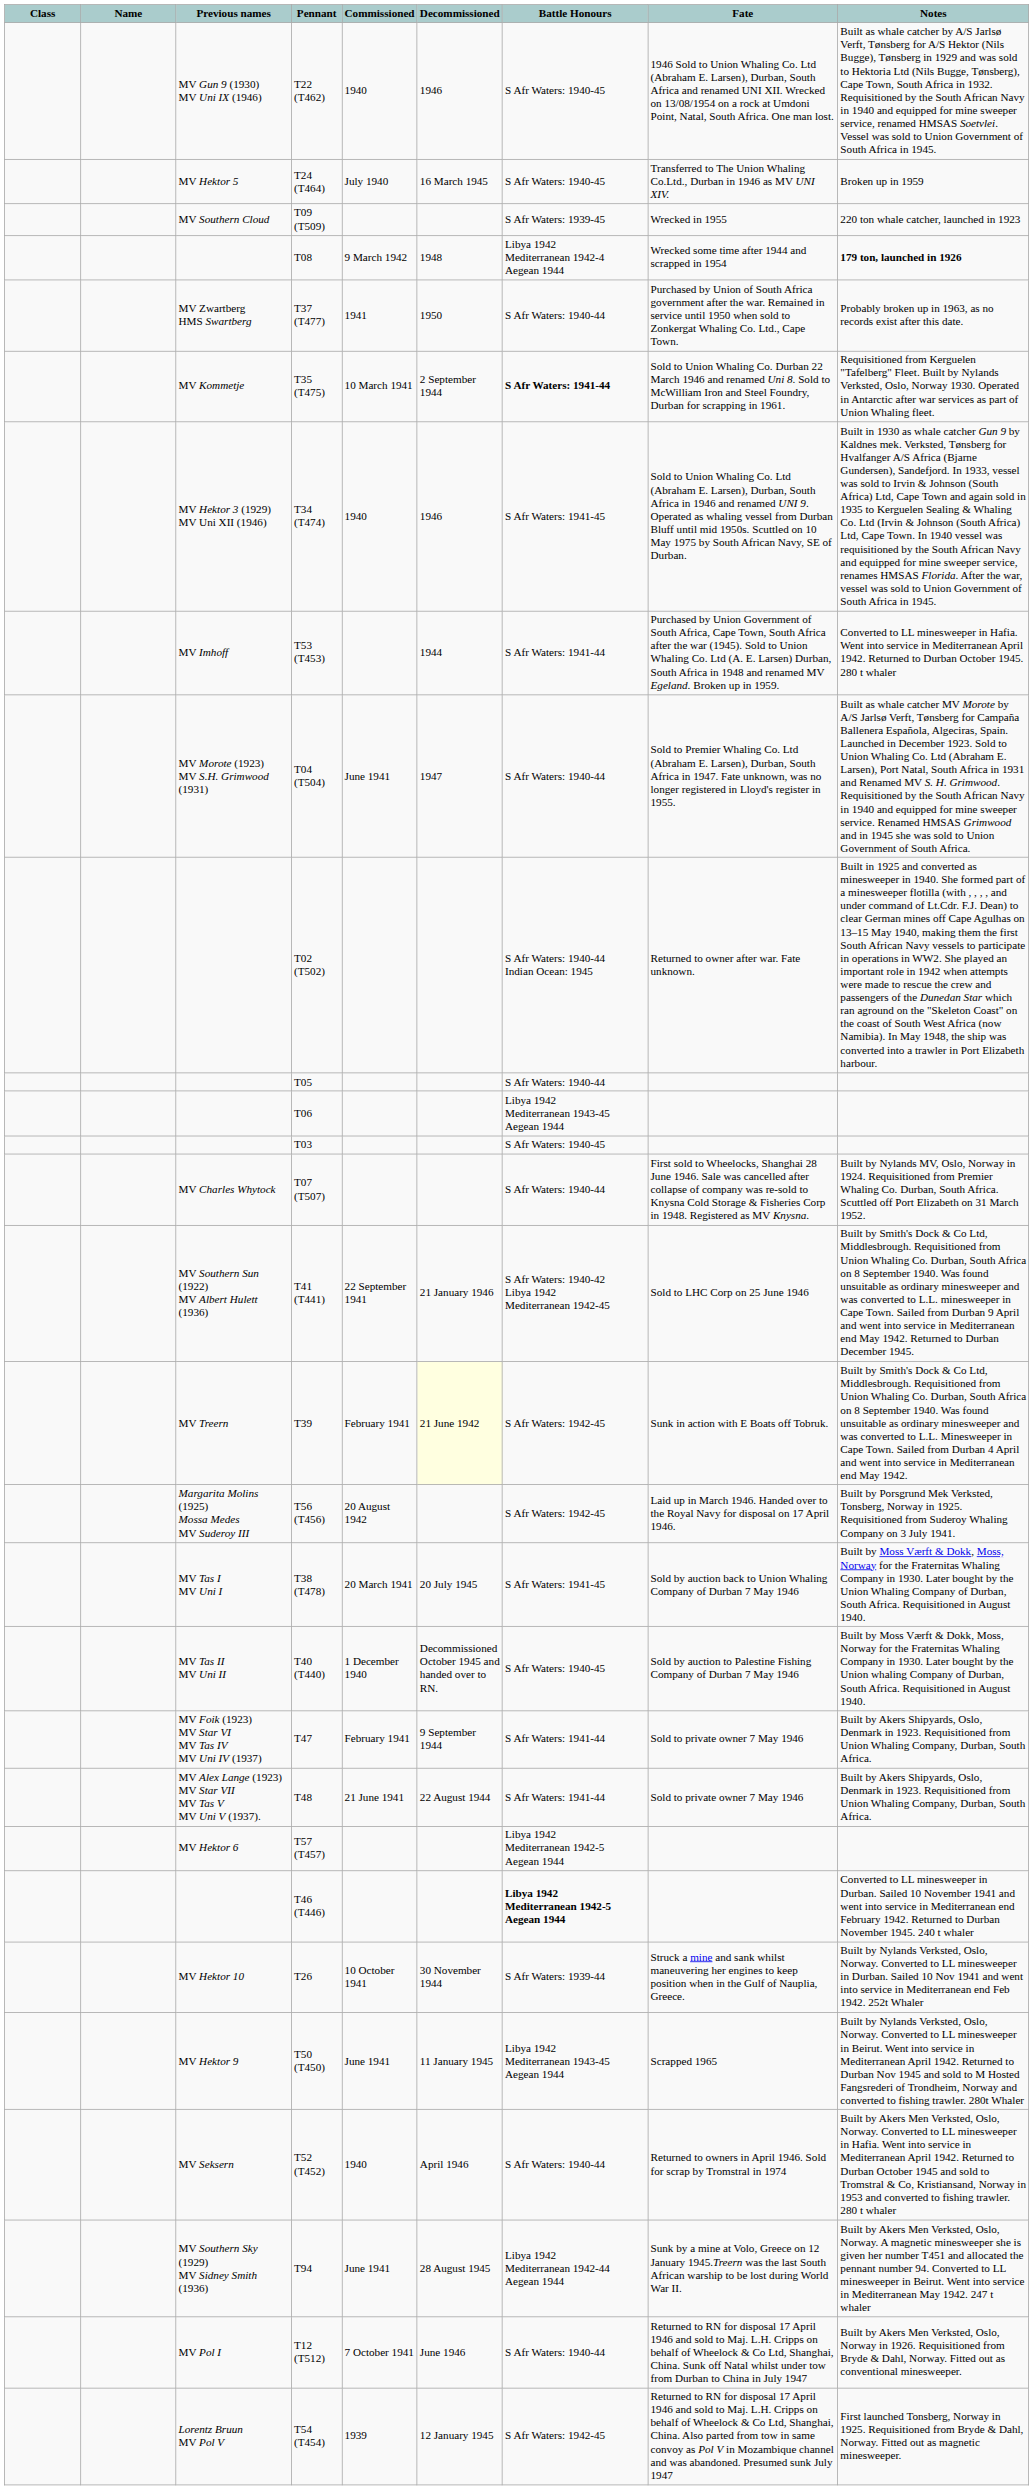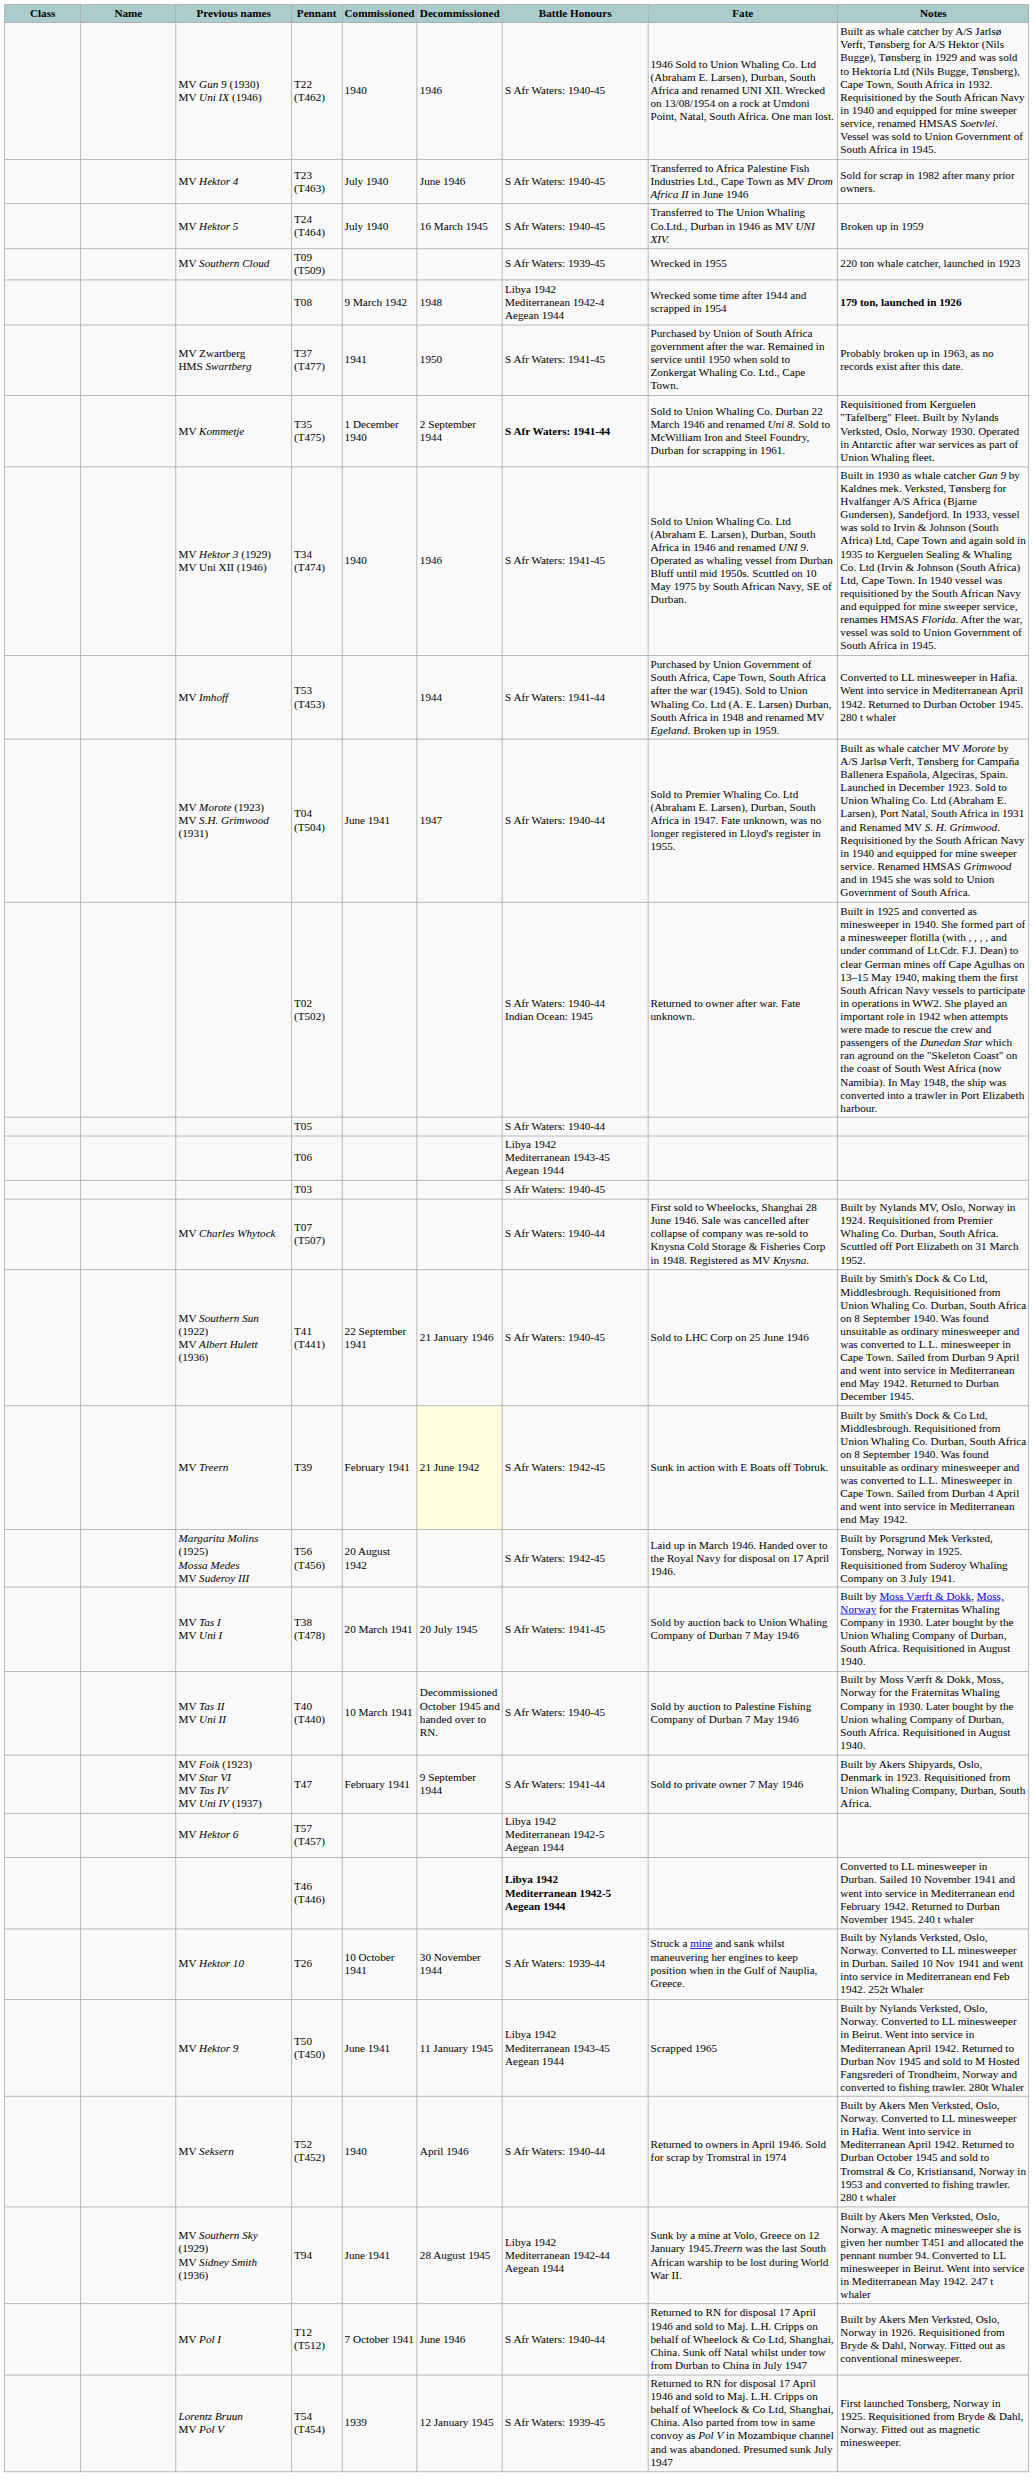+ row: MV Hektor 4 | T23 (T463) | July 1940 | June 1946 | S Afr Waters: 1940-45 | Transferred to Africa Palestine Fish Industries Ltd., Cape Town as MV Drom Africa II in June 1946 | Sold for scrap in 1982 after many prior owners.
T37 (T477) | Battle Honours: S Afr Waters: 1940-44 -> S Afr Waters: 1941-45
T35 (T475) | Commissioned: 10 March 1941 -> 1 December 1940
T41 (T441) | Battle Honours: S Afr Waters: 1940-42 Libya 1942 Mediterranean 1942-45 -> S Afr Waters: 1940-45
T40 (T440) | Commissioned: 1 December 1940 -> 10 March 1941
- row: MV Alex Lange (1923) MV Star VII MV Tas V MV Uni V (1937). | T48 | 21 June 1941 | 22 August 1944 | S Afr Waters: 1941-44 | Sold to private owner 7 May 1946 | Built by Akers Shipyards, Oslo, Denmark in 1923. Requisitioned from Union Whaling Company, Durban, South Africa.
T54 (T454) | Battle Honours: S Afr Waters: 1942-45 -> S Afr Waters: 1939-45
